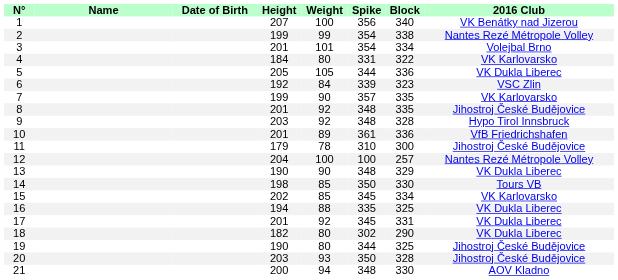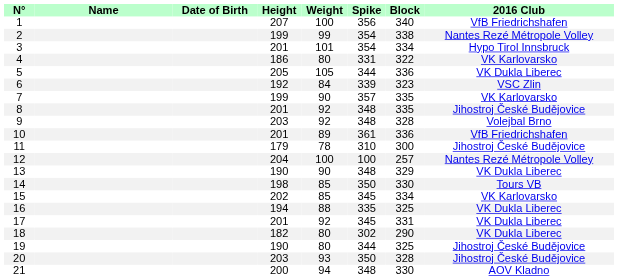1 | 2016 Club: VK Benátky nad Jizerou -> VfB Friedrichshafen
3 | 2016 Club: Volejbal Brno -> Hypo Tirol Innsbruck
4 | Height: 184 -> 186
9 | 2016 Club: Hypo Tirol Innsbruck -> Volejbal Brno
